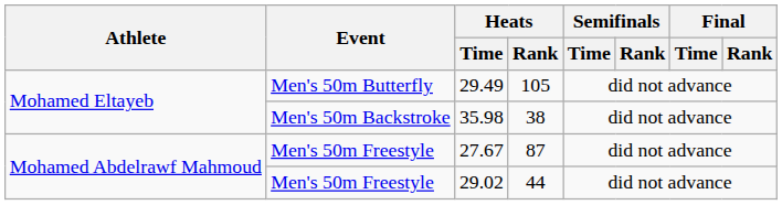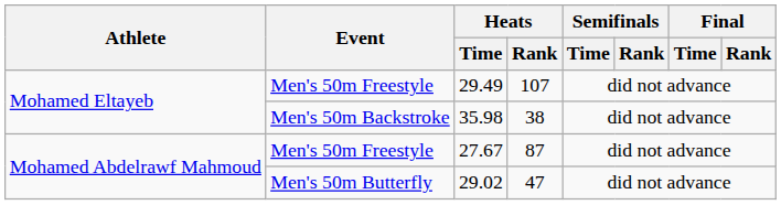29.49 | Event: Men's 50m Butterfly -> Men's 50m Freestyle
29.49 | Heats / Rank: 105 -> 107
29.02 | Event: Men's 50m Freestyle -> Men's 50m Butterfly
29.02 | Heats / Rank: 44 -> 47
